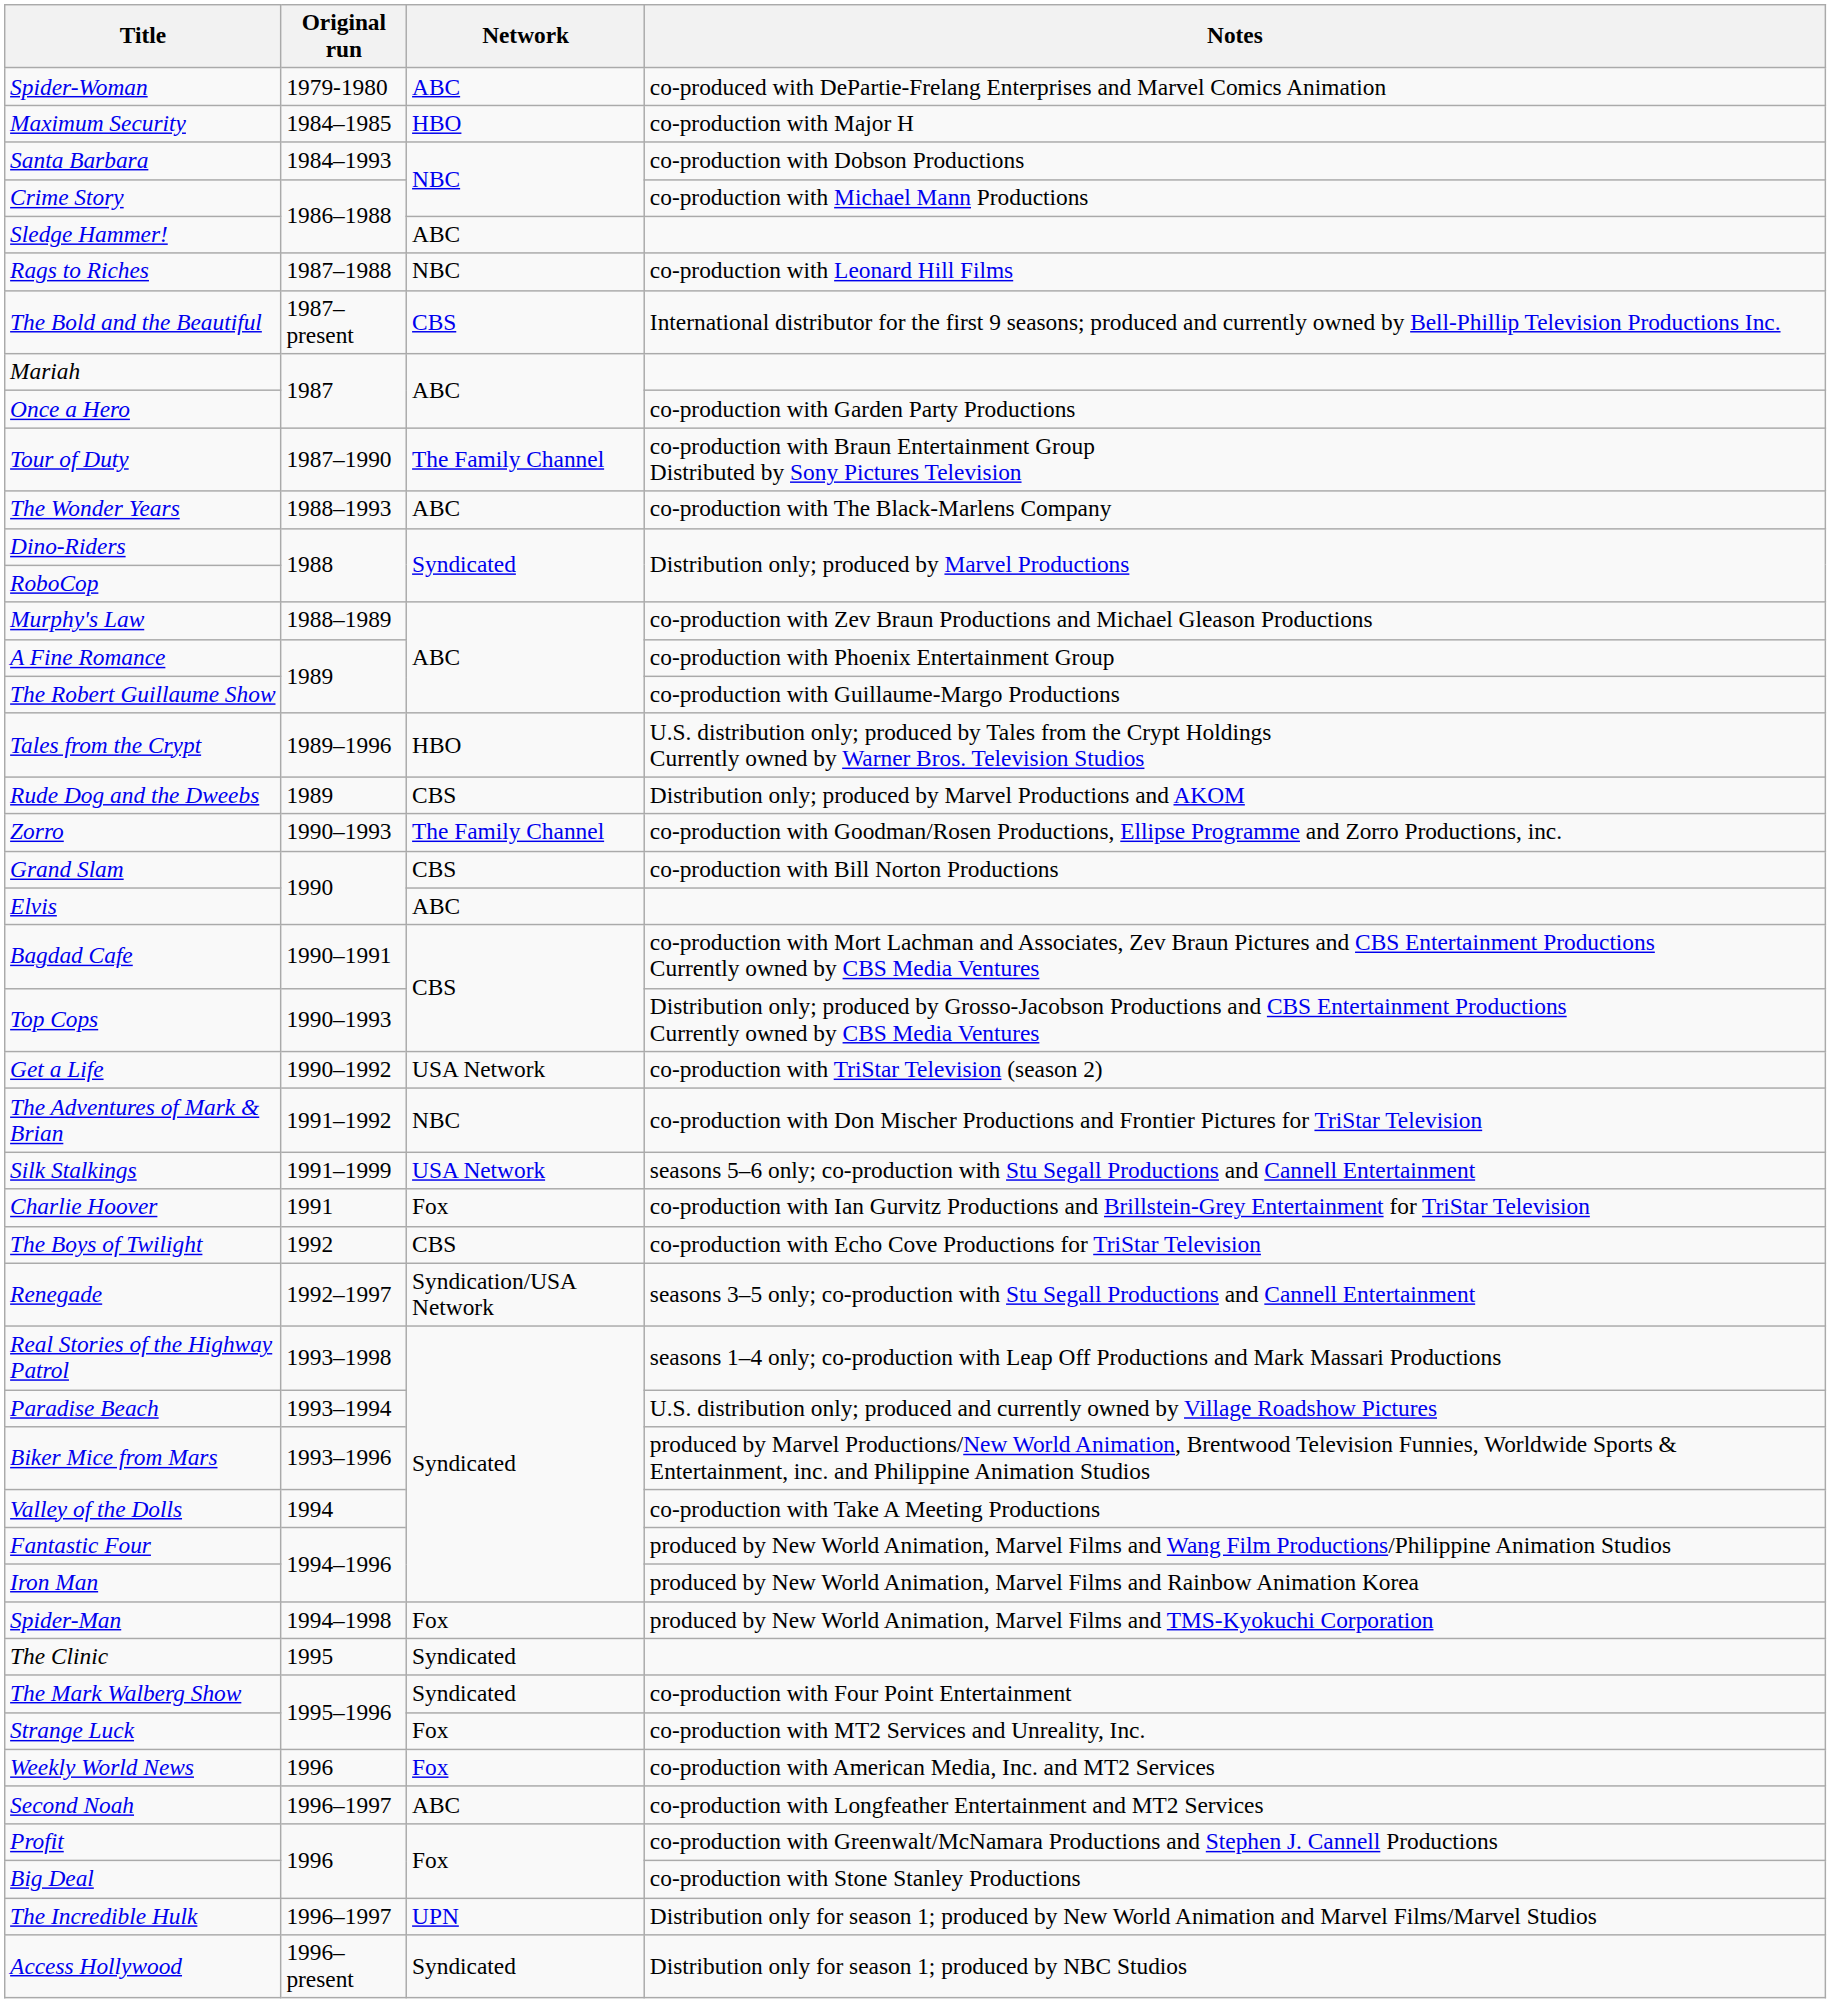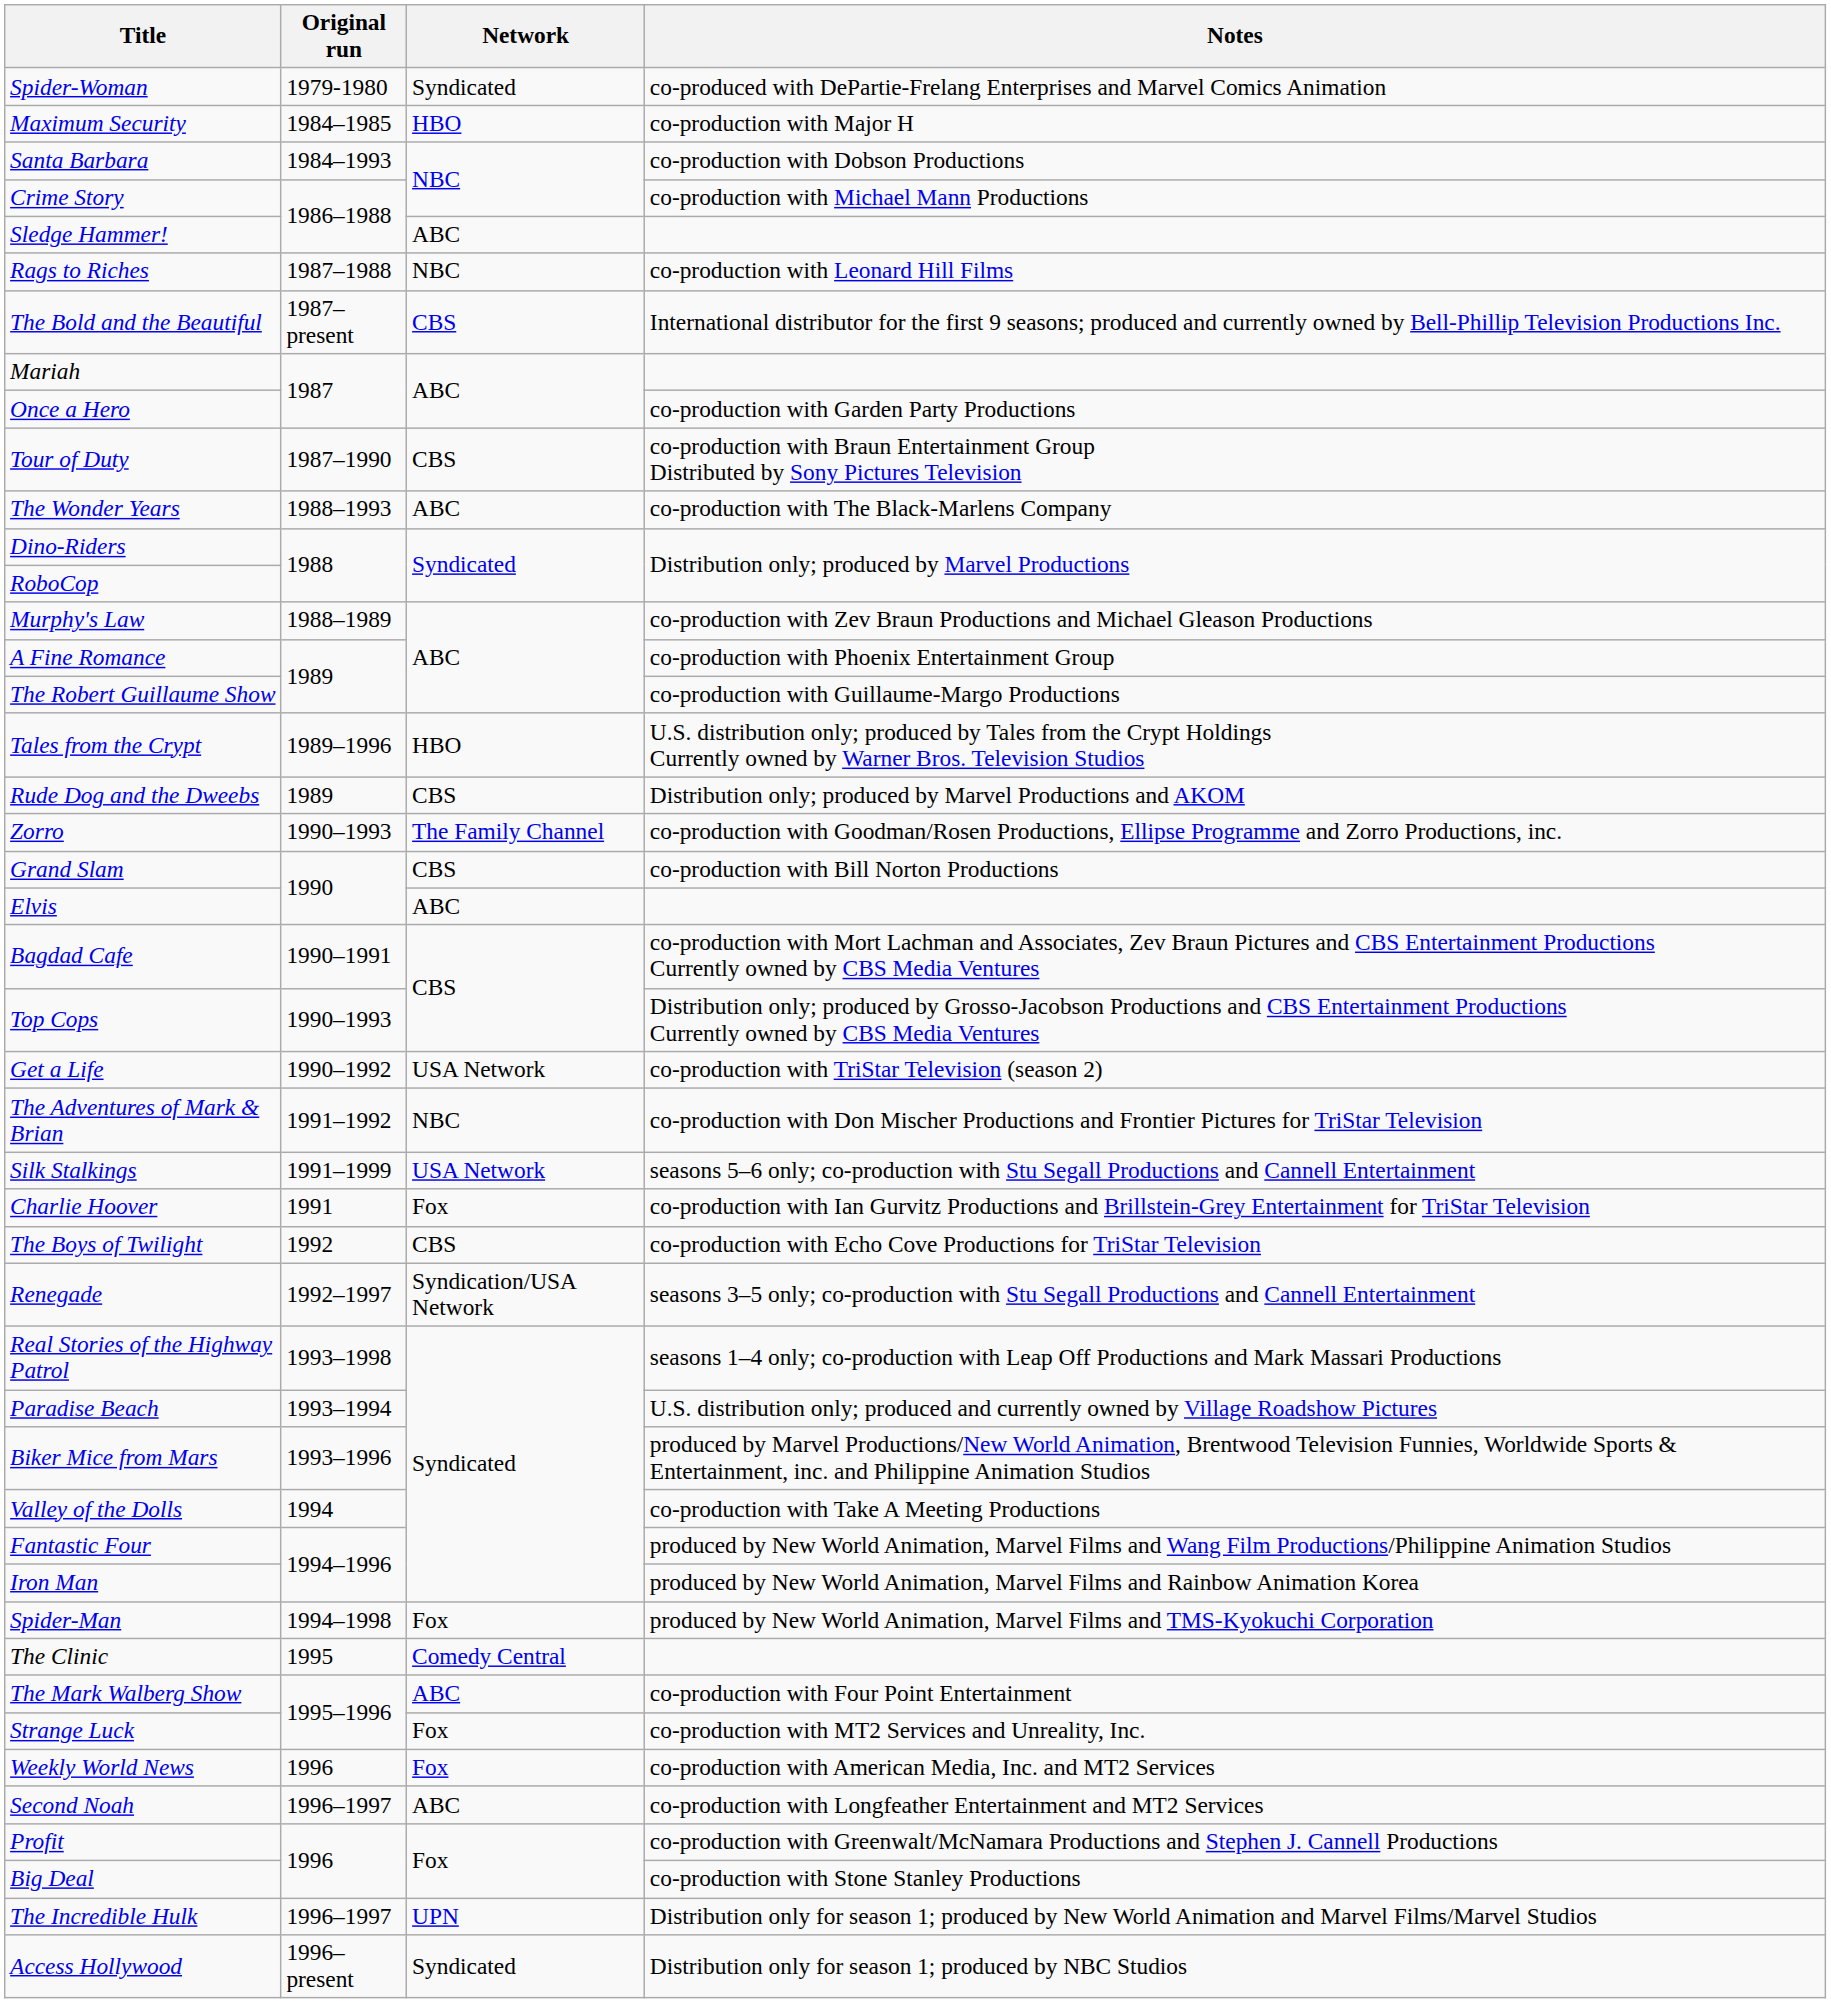Spider-Woman | Network: ABC -> Syndicated
Tour of Duty | Network: The Family Channel -> CBS
The Clinic | Network: Syndicated -> Comedy Central
The Mark Walberg Show | Network: Syndicated -> ABC
